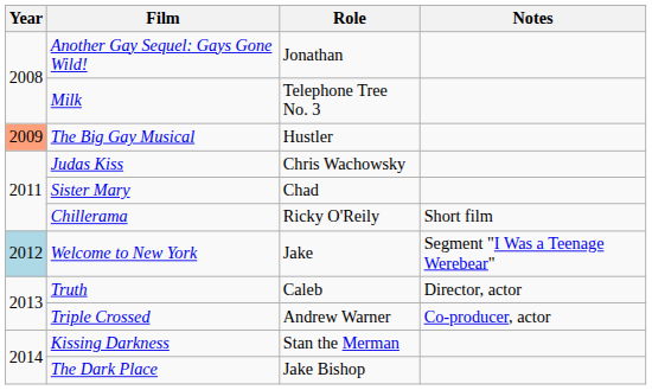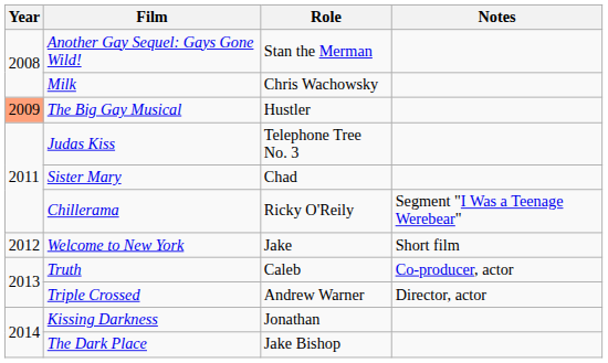Another Gay Sequel: Gays Gone Wild! | Role: Jonathan -> Stan the Merman
Milk | Role: Telephone Tree No. 3 -> Chris Wachowsky
Judas Kiss | Role: Chris Wachowsky -> Telephone Tree No. 3
Chillerama | Notes: Short film -> Segment "I Was a Teenage Werebear"
Welcome to New York | Year: lightblue background -> no background
Welcome to New York | Notes: Segment "I Was a Teenage Werebear" -> Short film
Truth | Notes: Director, actor -> Co-producer, actor
Triple Crossed | Notes: Co-producer, actor -> Director, actor
Kissing Darkness | Role: Stan the Merman -> Jonathan
